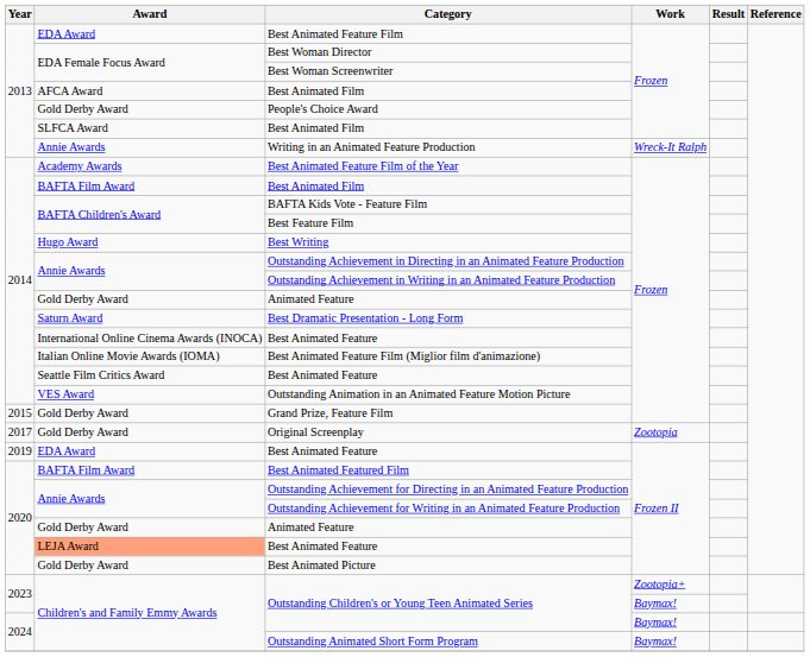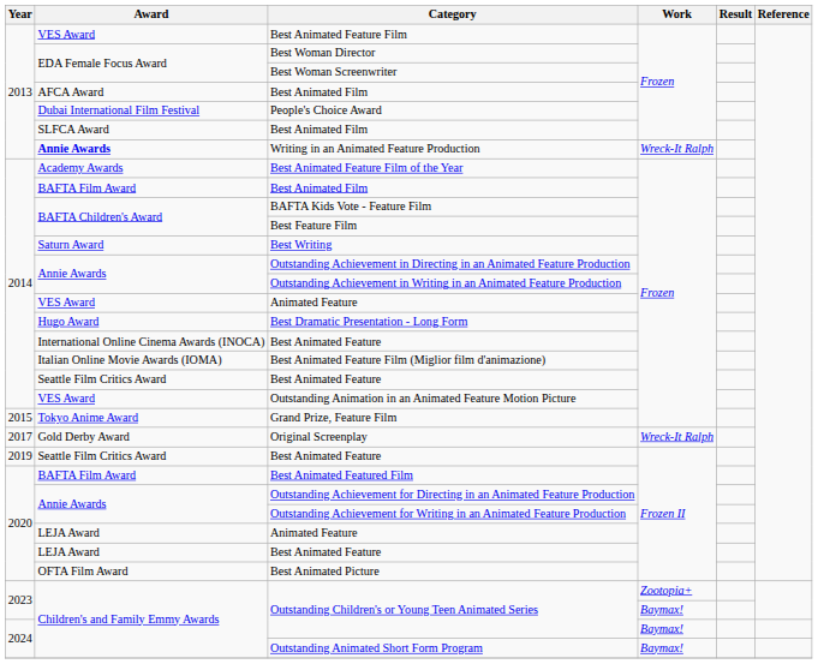Best Animated Feature Film | Award: EDA Award -> VES Award
People's Choice Award | Award: Gold Derby Award -> Dubai International Film Festival
Writing in an Animated Feature Production | Award: normal -> bold
Best Writing | Award: Hugo Award -> Saturn Award
2014 / Animated Feature | Award: Gold Derby Award -> VES Award
Best Dramatic Presentation - Long Form | Award: Saturn Award -> Hugo Award
Grand Prize, Feature Film | Award: Gold Derby Award -> Tokyo Anime Award
Original Screenplay | Work: Zootopia -> Wreck-It Ralph
2019 / Best Animated Feature | Award: EDA Award -> Seattle Film Critics Award
2020 / Animated Feature | Award: Gold Derby Award -> LEJA Award
2020 / Best Animated Feature | Award: lightsalmon background -> no background
Best Animated Picture | Award: Gold Derby Award -> OFTA Film Award
